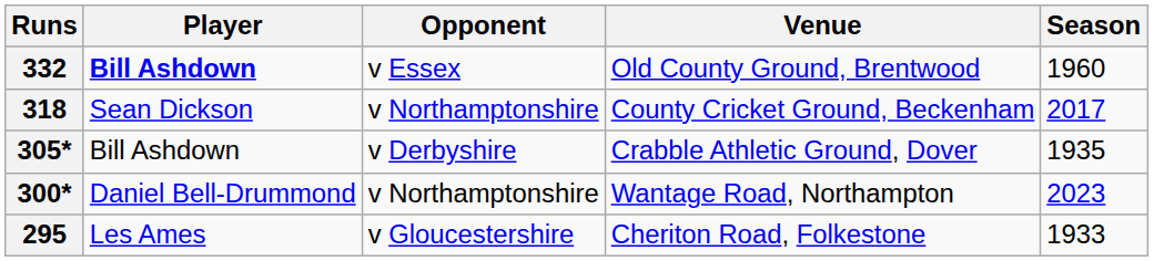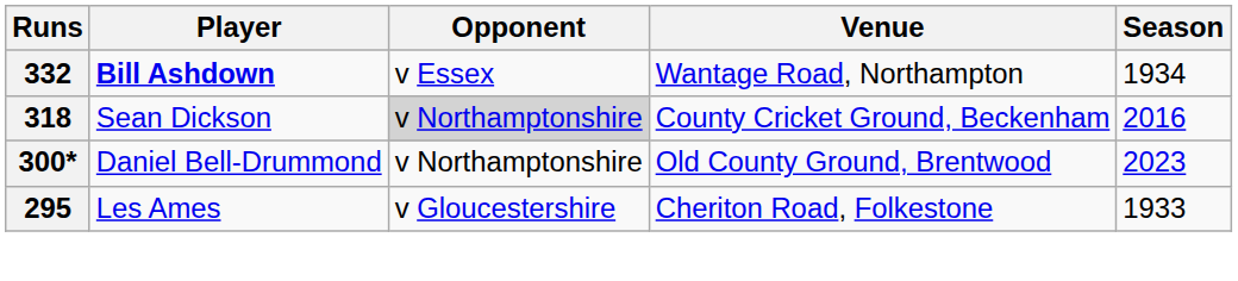332 | Venue: Old County Ground, Brentwood -> Wantage Road, Northampton
332 | Season: 1960 -> 1934
318 | Opponent: no background -> lightgrey background
318 | Season: 2017 -> 2016
- row: 305* | Bill Ashdown | v Derbyshire | Crabble Athletic Ground, Dover | 1935
300* | Venue: Wantage Road, Northampton -> Old County Ground, Brentwood
